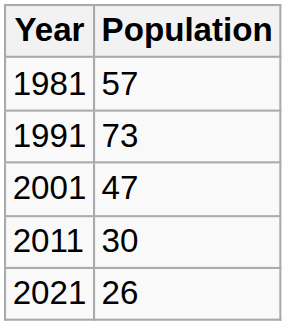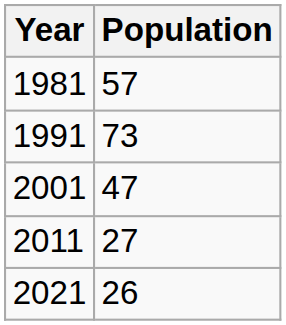2011 | Population: 30 -> 27
